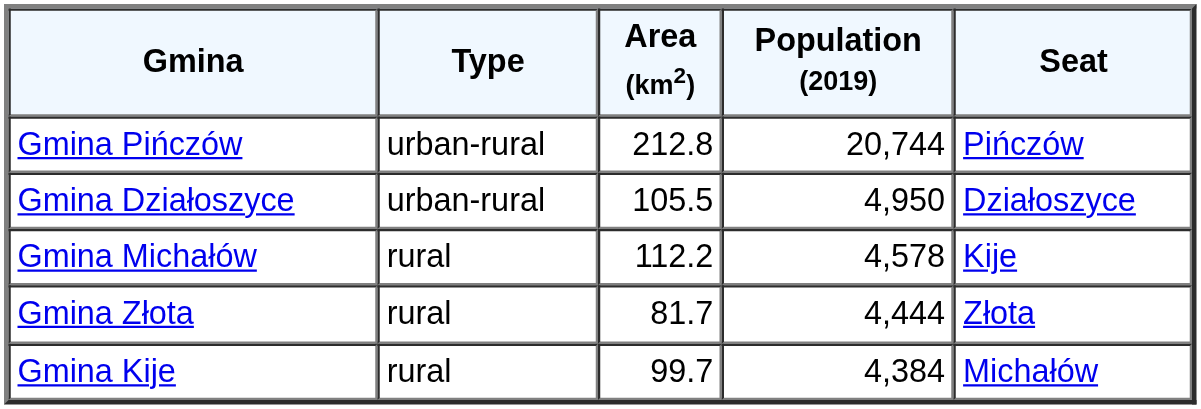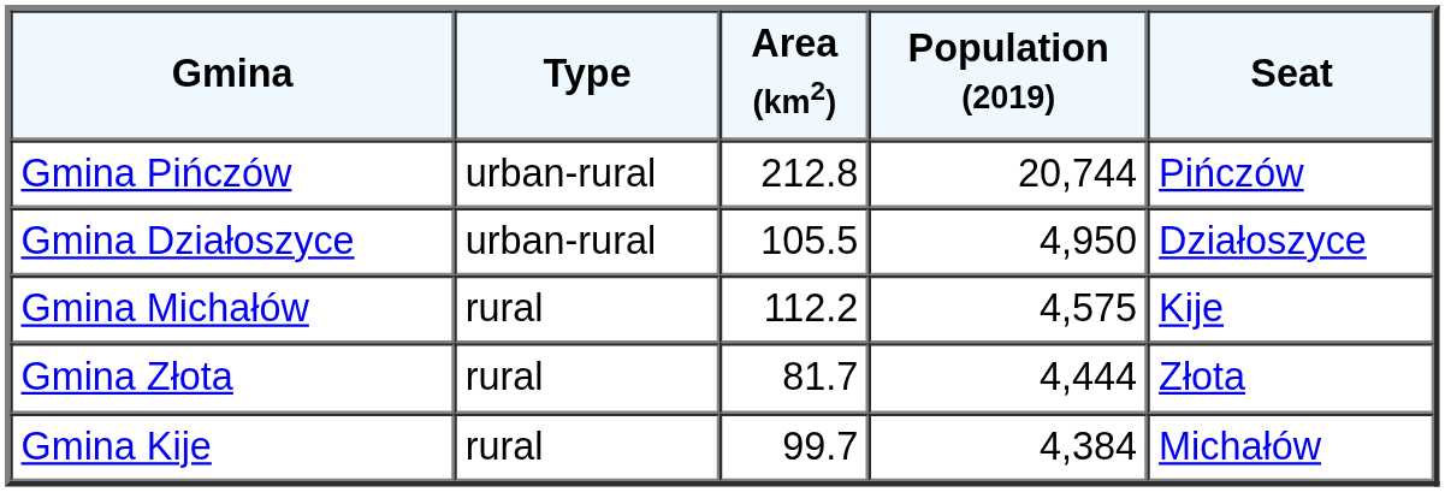Gmina Michałów | Population (2019): 4,578 -> 4,575
